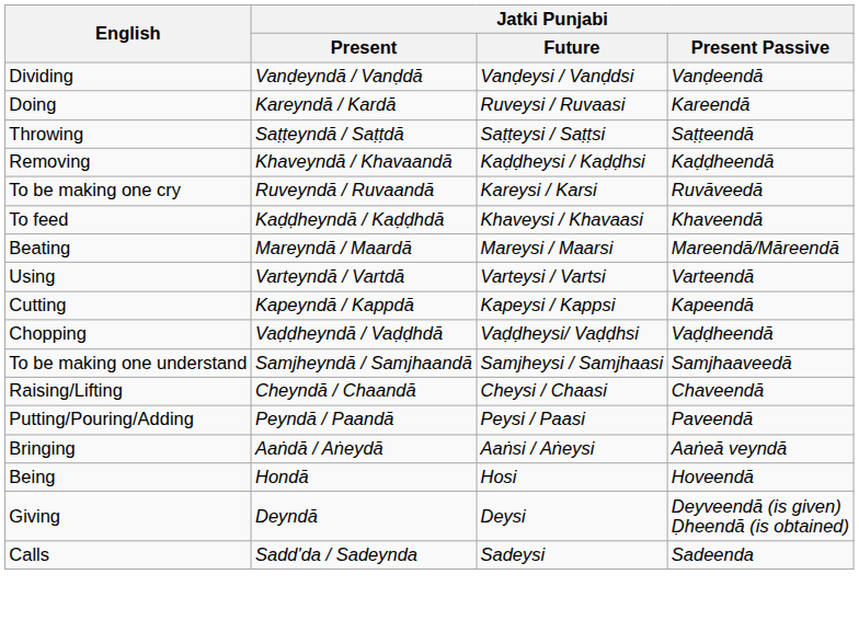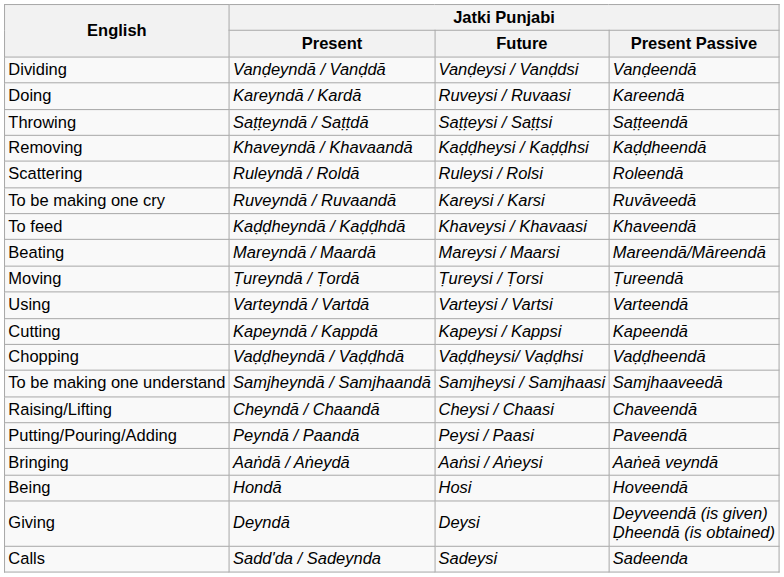+ row: Scattering | Ruleyndā / Roldā | Ruleysi / Rolsi | Roleendā
+ row: Moving | Ṭureyndā / Ṭordā | Ṭureysi / Ṭorsi | Ṭureendā
